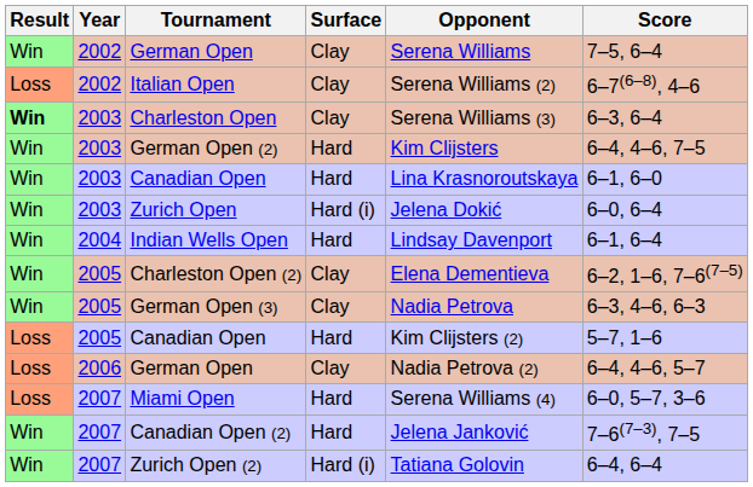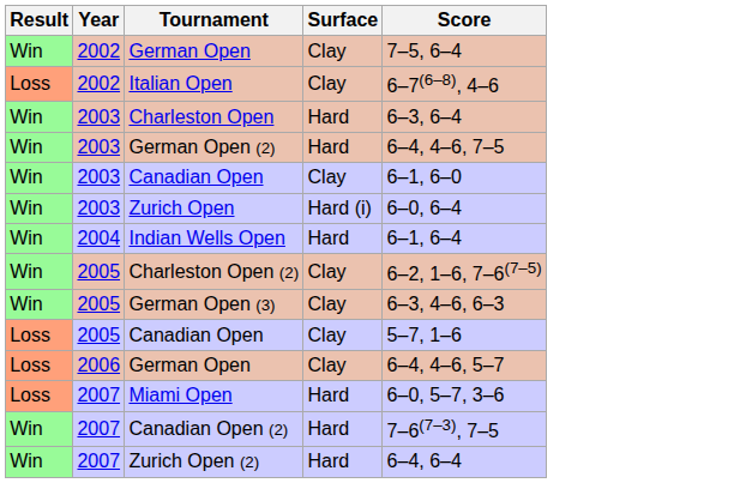- column: Opponent | Serena Williams | Serena Williams (2) | Serena Williams (3) | Kim Clijsters | Lina Krasnoroutskaya | Jelena Dokić | Lindsay Davenport | Elena Dementieva | Nadia Petrova | Kim Clijsters (2) | Nadia Petrova (2) | Serena Williams (4) | Jelena Janković | Tatiana Golovin
Charleston Open | Result: bold -> normal
Charleston Open | Surface: Clay -> Hard
2003 / Canadian Open | Surface: Hard -> Clay
2005 / Canadian Open | Surface: Hard -> Clay
Zurich Open (2) | Surface: Hard (i) -> Hard
